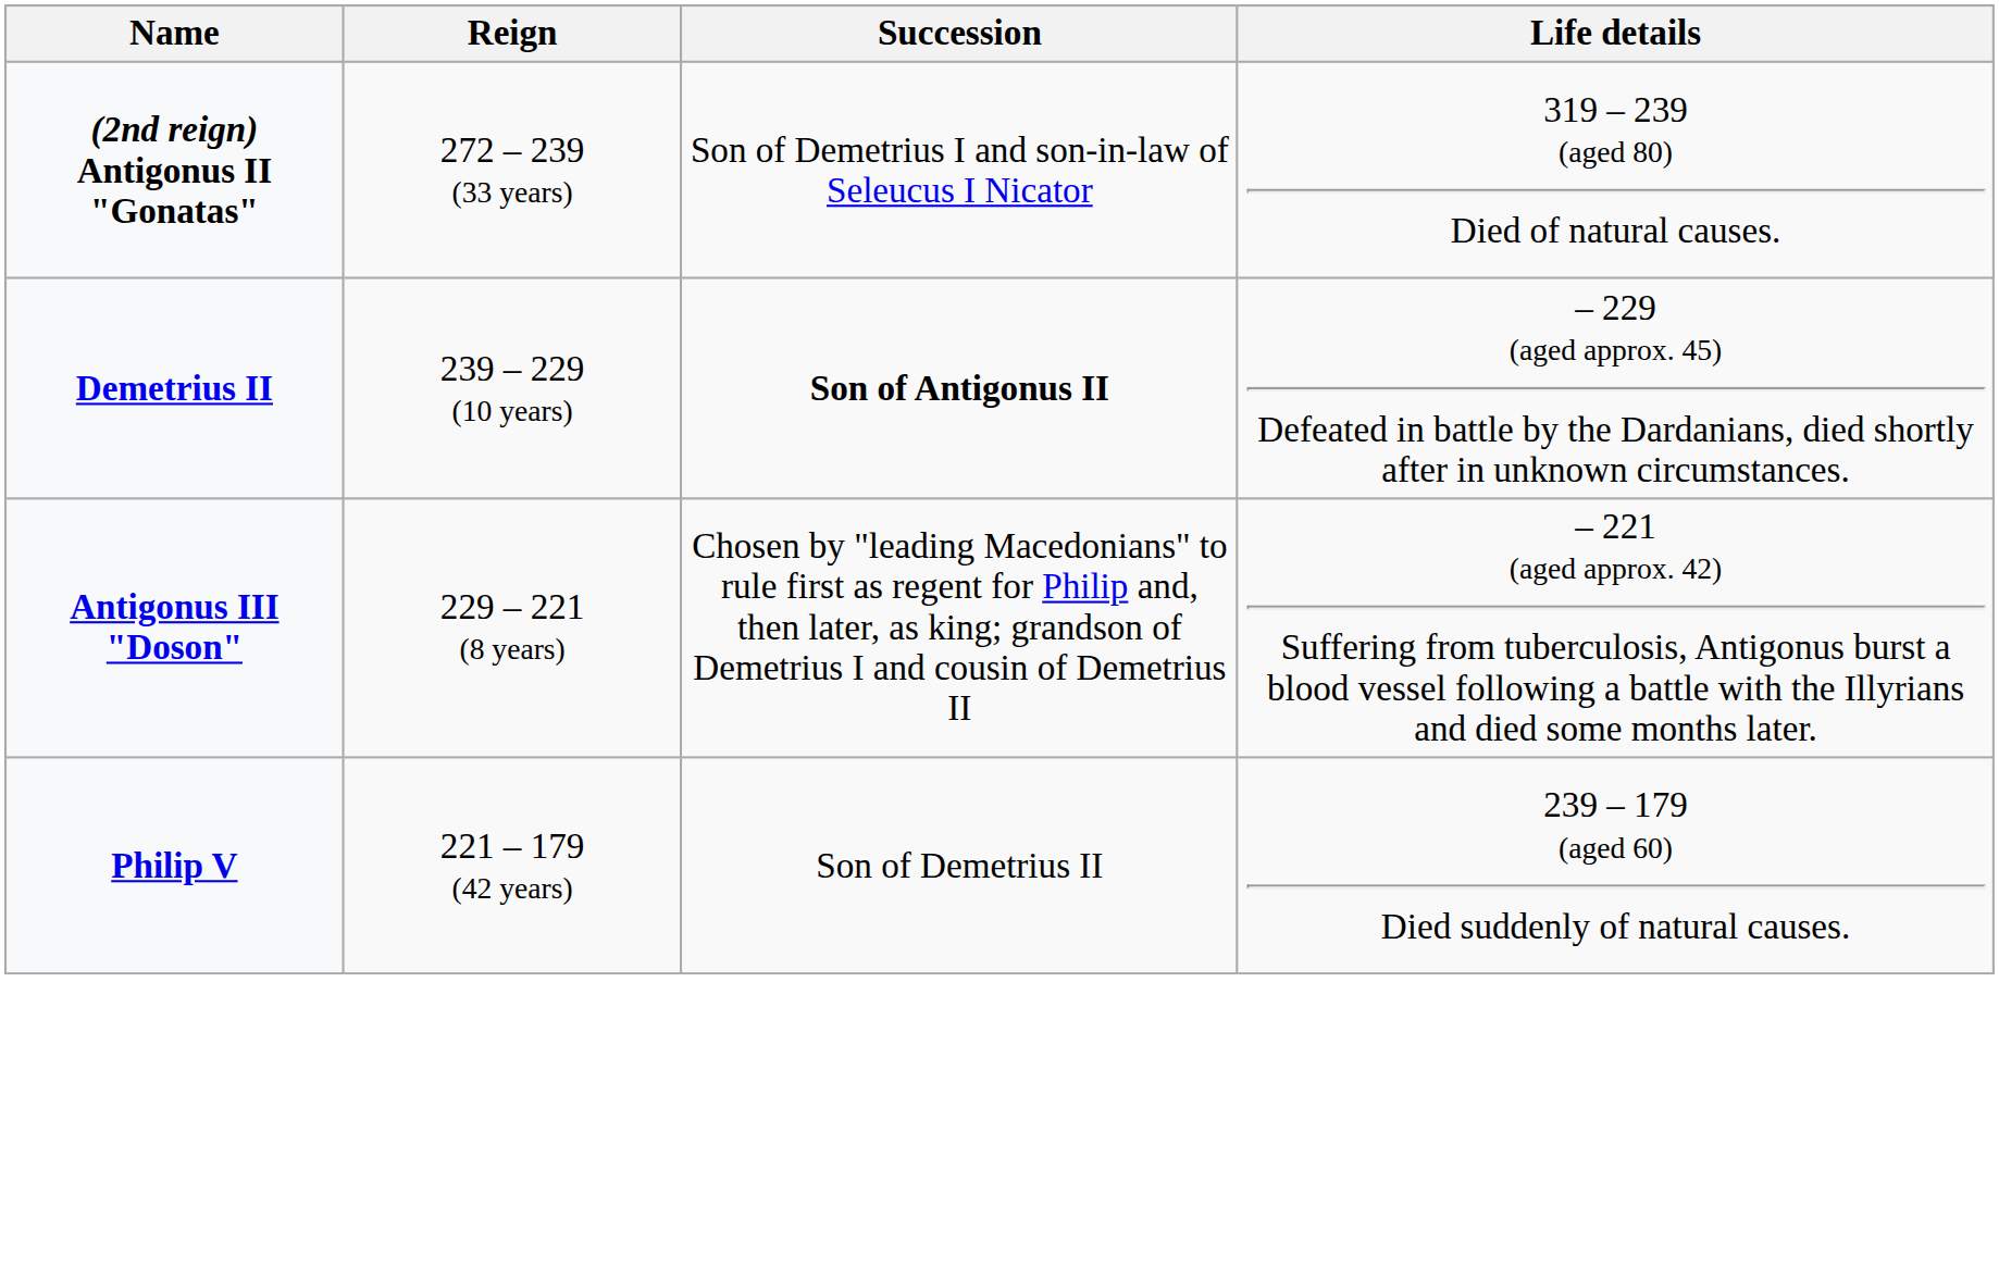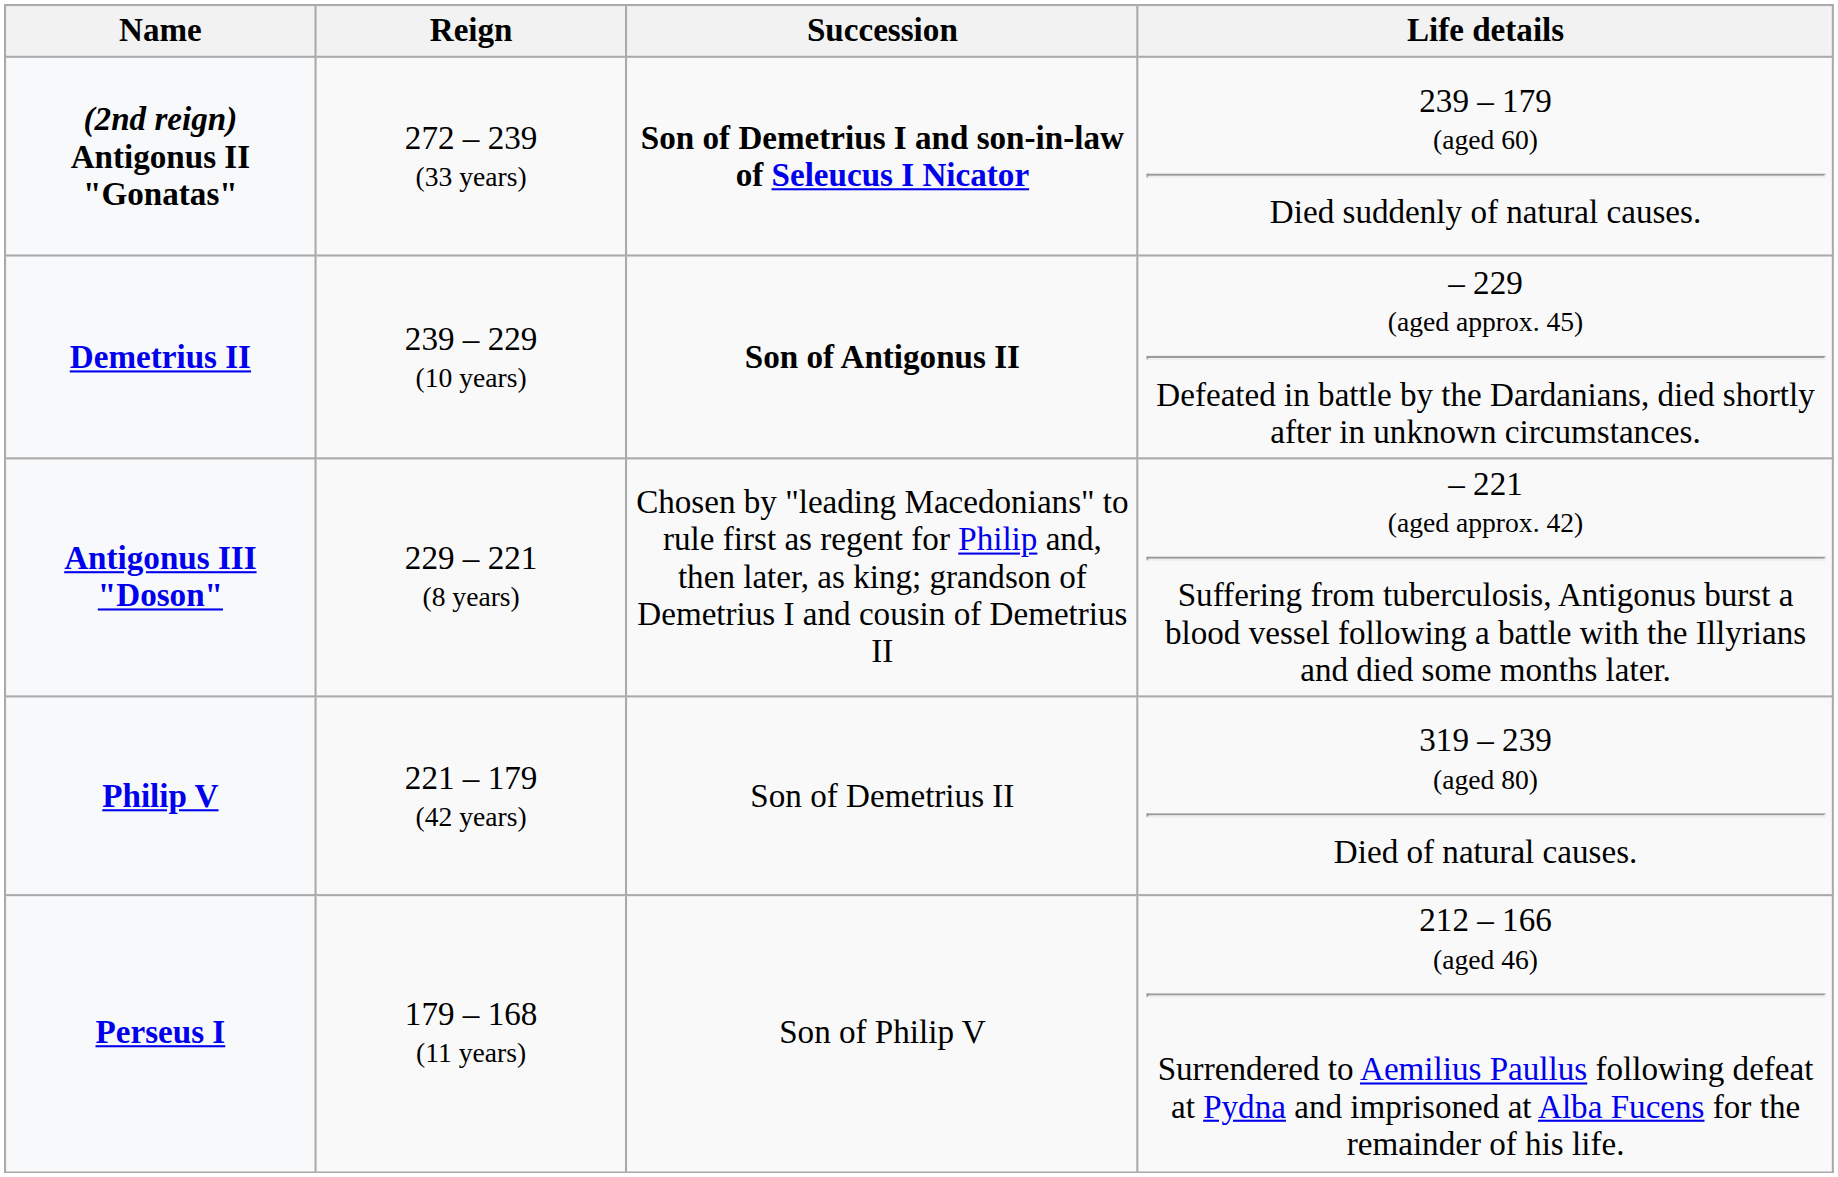(2nd reign) Antigonus II "Gonatas" | Succession: normal -> bold
(2nd reign) Antigonus II "Gonatas" | Life details: 319 – 239 (aged 80) Died of natural causes. -> 239 – 179 (aged 60) Died suddenly of natural causes.
Philip V | Life details: 239 – 179 (aged 60) Died suddenly of natural causes. -> 319 – 239 (aged 80) Died of natural causes.
+ row: Perseus I | 179 – 168 (11 years) | Son of Philip V | 212 – 166 (aged 46) Surrendered to Aemilius Paullus following defeat at Pydna and imprisoned at Alba Fucens for the remainder of his life.
